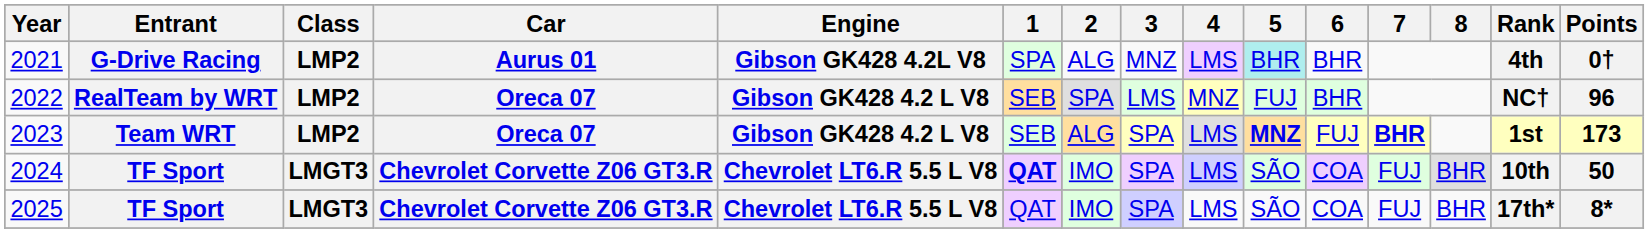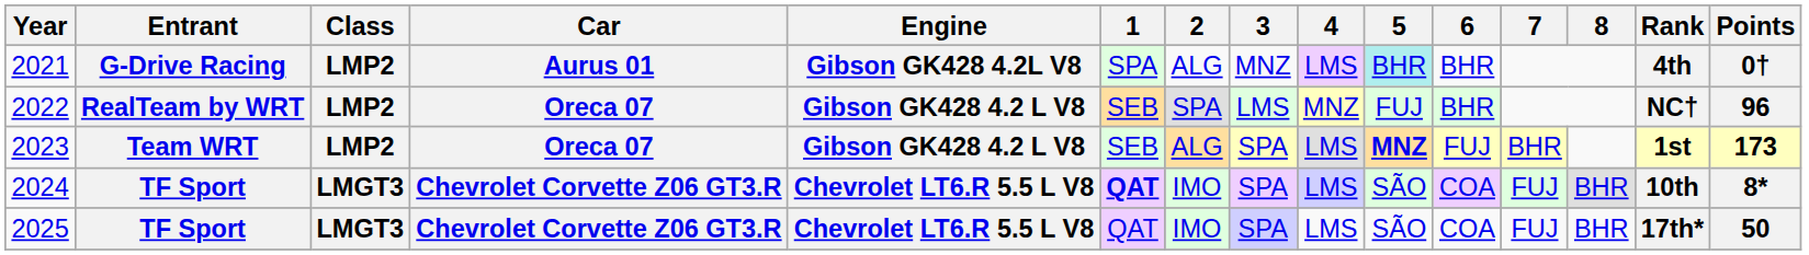2023 | 7: bold -> normal
2024 | Points: 50 -> 8*
2025 | Points: 8* -> 50
